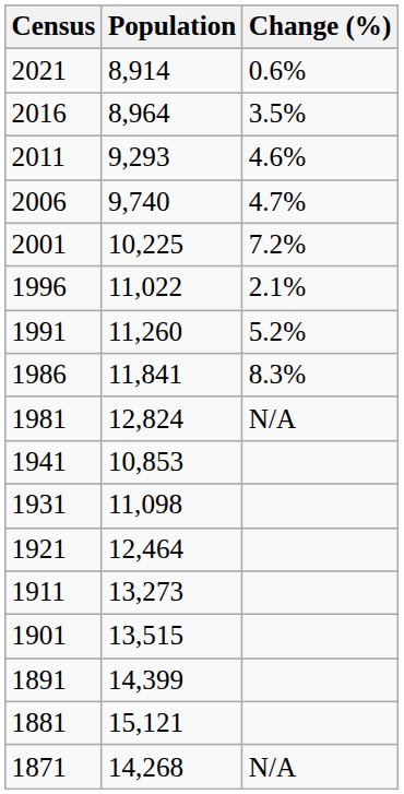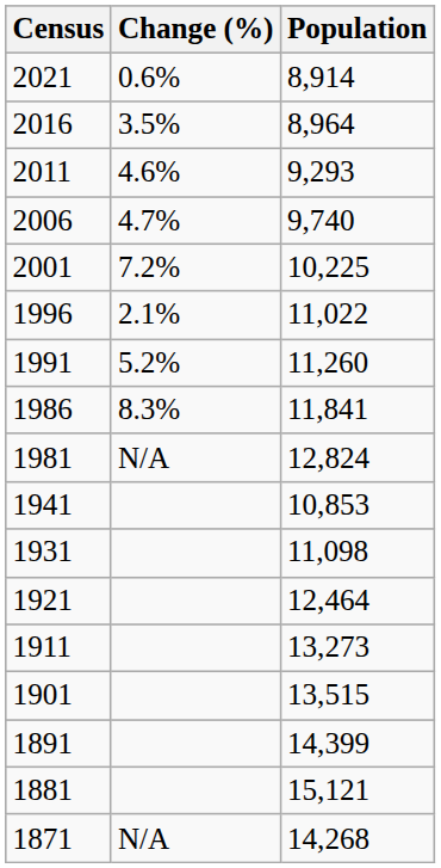columns swapped: Population <-> Change (%)
